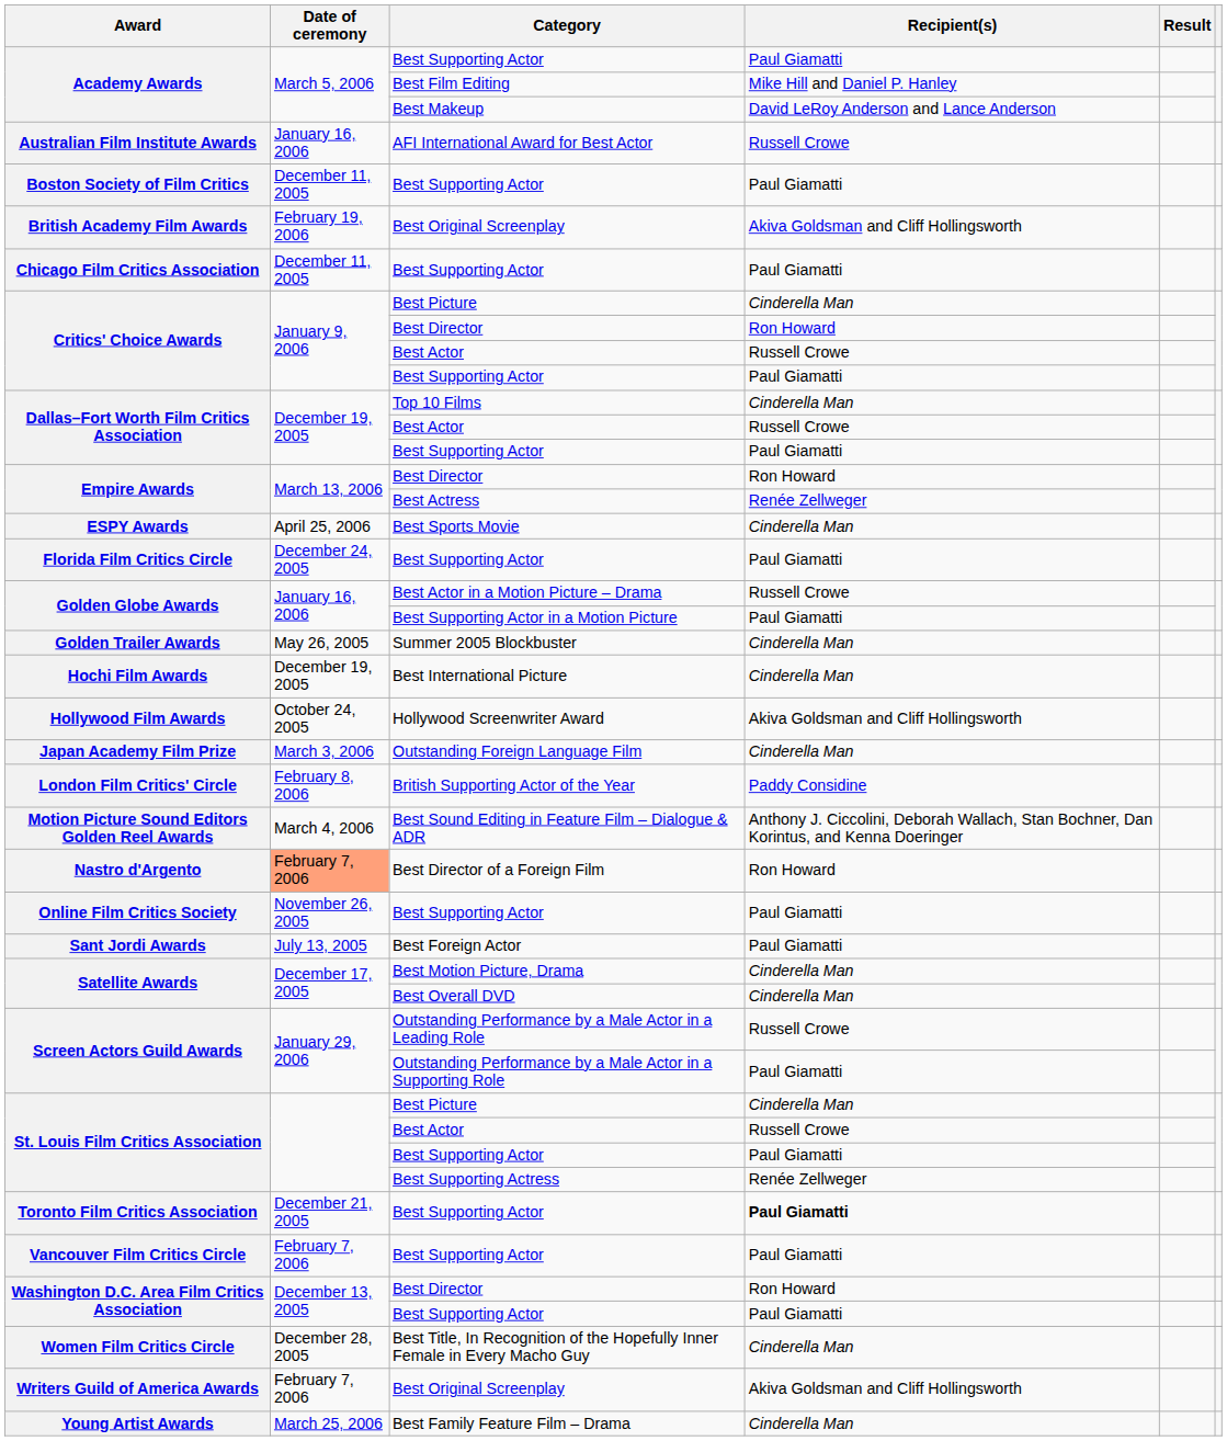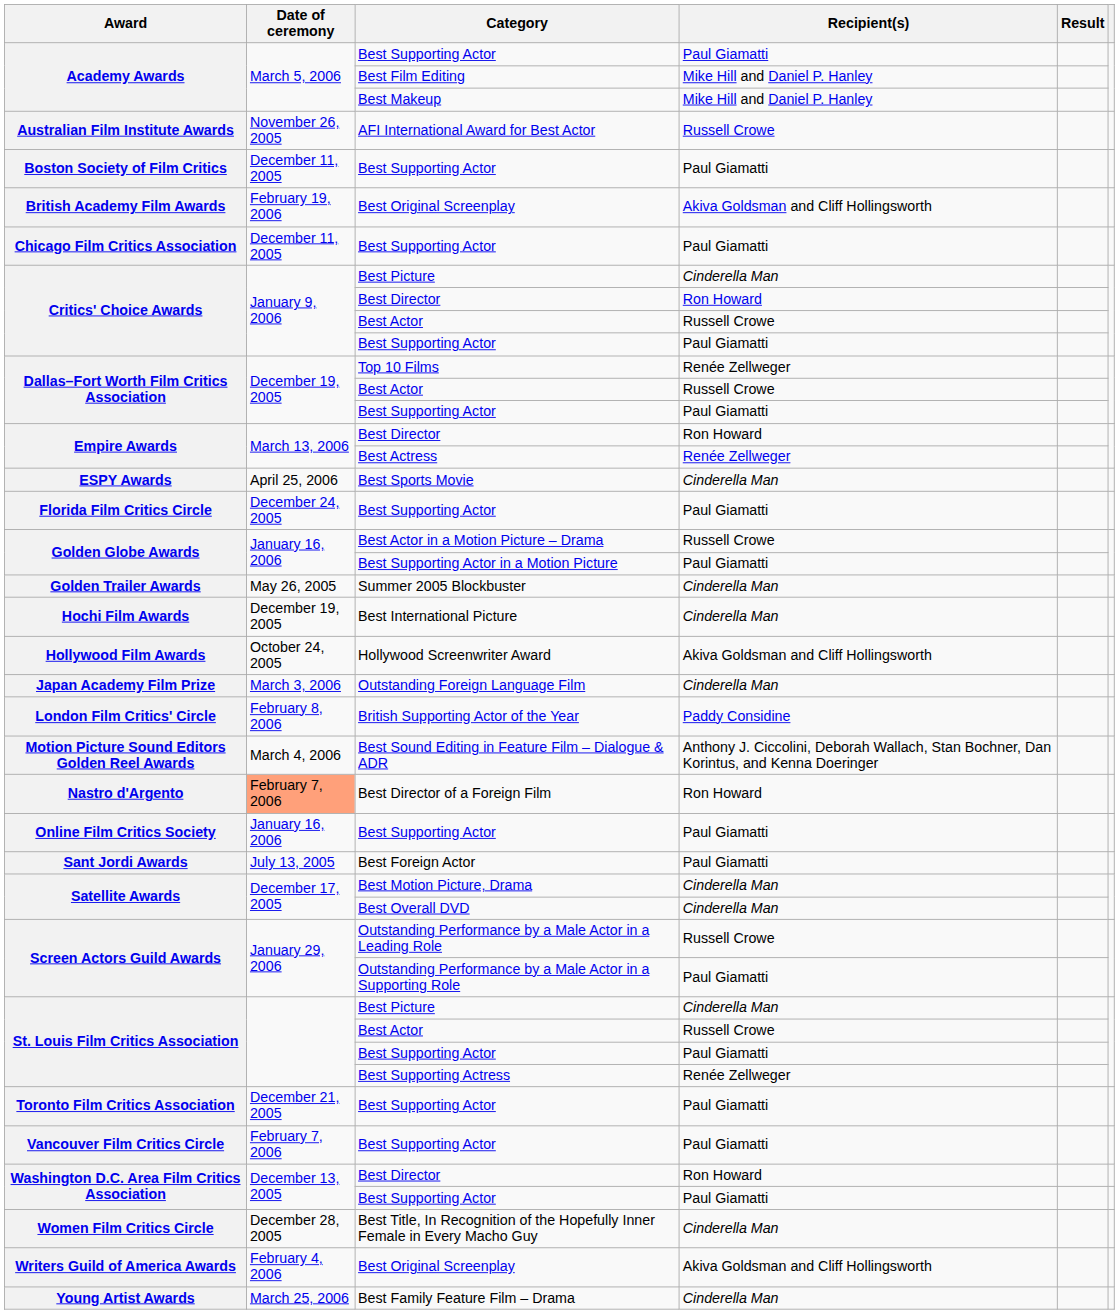Academy Awards / Best Makeup | Recipient(s): David LeRoy Anderson and Lance Anderson -> Mike Hill and Daniel P. Hanley
Australian Film Institute Awards | Date of ceremony: January 16, 2006 -> November 26, 2005
Dallas–Fort Worth Film Critics Association / Top 10 Films | Recipient(s): Cinderella Man -> Renée Zellweger
Online Film Critics Society | Date of ceremony: November 26, 2005 -> January 16, 2006
Toronto Film Critics Association | Recipient(s): bold -> normal
Writers Guild of America Awards | Date of ceremony: February 7, 2006 -> February 4, 2006
